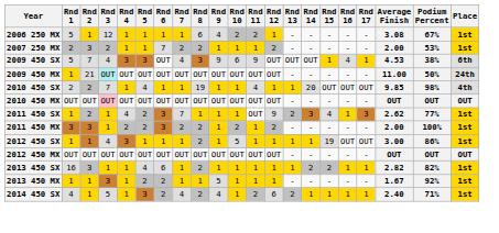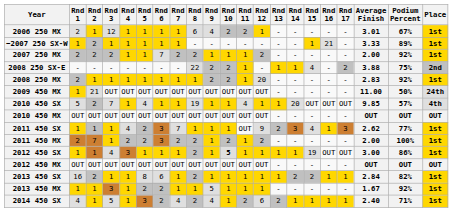2006 250 MX | Rnd 1: 5 -> 2
2006 250 MX | Average Finish: 3.08 -> 3.01
+ row: ~2007 250 SX-W | 1 | 2 | 1 | 1 | 1 | 1 | 1 | - | - | - | - | - | - | - | 1 | 21 | - | 3.33 | 89% | 1st
2007 250 MX | Rnd 2: 3 -> 2
2007 250 MX | Podium Percent: 53% -> 92%
+ row: 2008 250 SX-E | - | - | - | - | - | - | - | 22 | 2 | 2 | 1 | - | 1 | 1 | 4 | - | 2 | 3.88 | 75% | 2nd
+ row: 2008 250 MX | 2 | 1 | 1 | 1 | 1 | 1 | 1 | 1 | 2 | 2 | 1 | 20 | - | - | - | - | - | 2.83 | 92% | 1st
- row: 2009 450 SX | 5 | 7 | 4 | 3 | 3 | OUT | 4 | 3 | 9 | 6 | 9 | OUT | OUT | OUT | 1 | 4 | 1 | 4.53 | 38% | 6th
2009 450 MX | Rnd 3: paleturquoise background -> no background
2010 450 SX | Rnd 1: 2 -> 5
2010 450 SX | Podium Percent: 98% -> 57%
2010 450 MX | Rnd 3: pink background -> no background
2011 450 SX | Rnd 2: 2 -> 1
2011 450 MX | Rnd 1: 3 -> 2
2011 450 MX | Rnd 2: 3 -> 7
2012 450 SX | Rnd 10: normal -> bold
2013 450 SX | Rnd 2: 3 -> 2
2013 450 SX | Rnd 5: 4 -> 8
2013 450 SX | Average Finish: 2.82 -> 2.84
